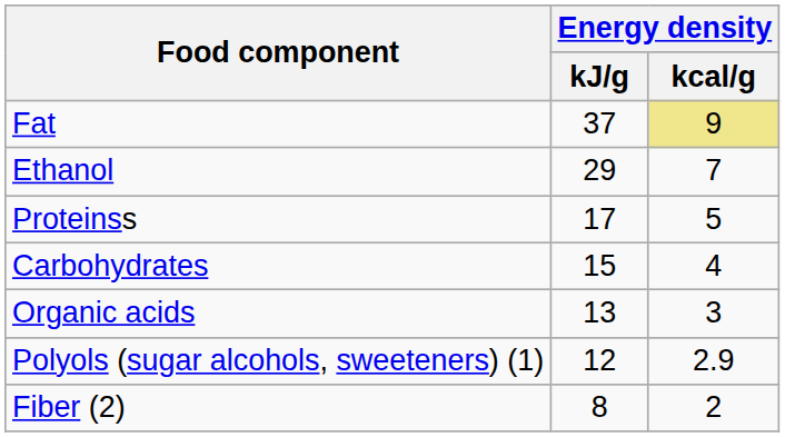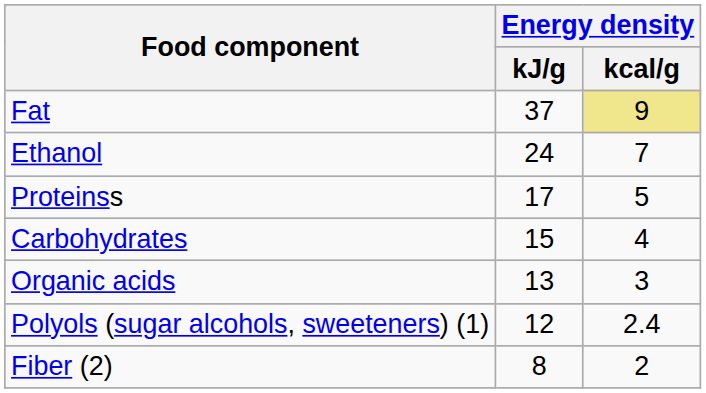Ethanol | Energy density / kJ/g: 29 -> 24
Polyols (sugar alcohols, sweeteners) (1) | Energy density / kcal/g: 2.9 -> 2.4
